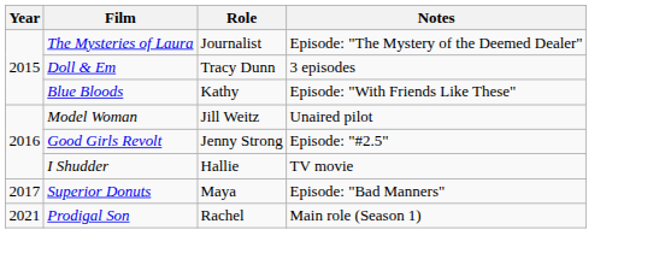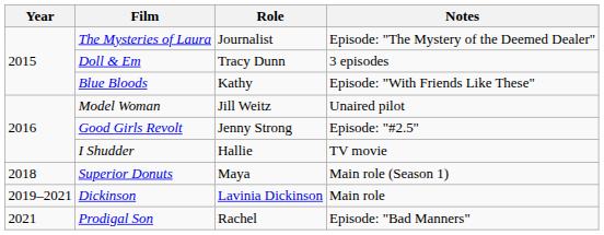Superior Donuts | Year: 2017 -> 2018
Superior Donuts | Notes: Episode: "Bad Manners" -> Main role (Season 1)
+ row: 2019–2021 | Dickinson | Lavinia Dickinson | Main role
Prodigal Son | Notes: Main role (Season 1) -> Episode: "Bad Manners"
